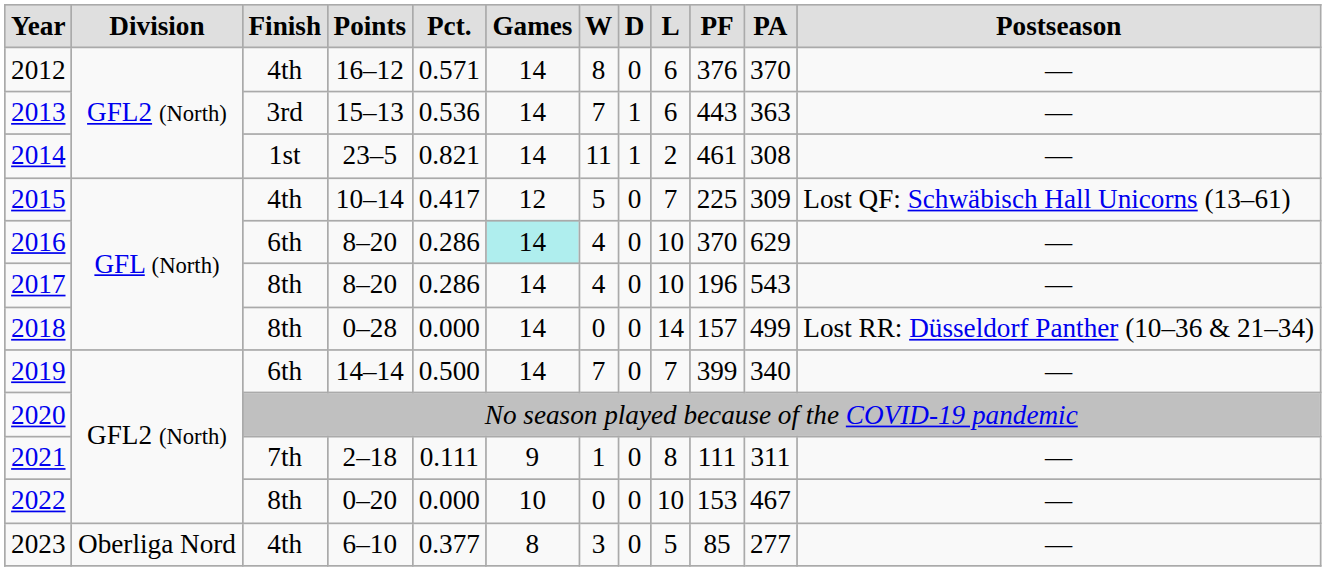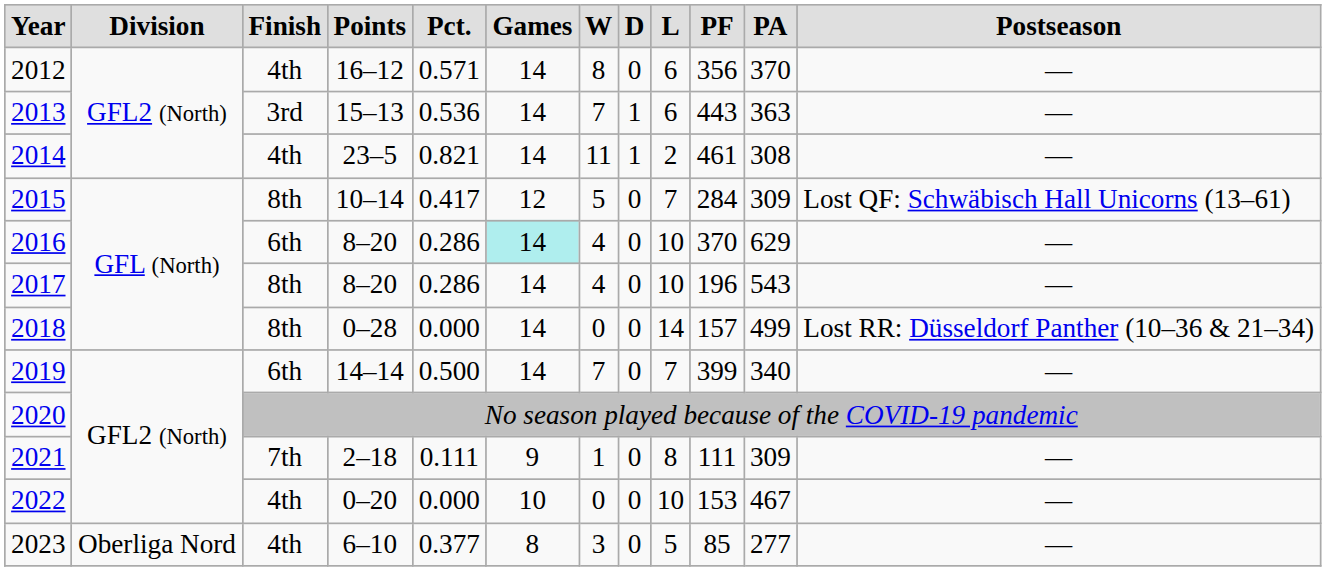2012 | column 10: 376 -> 356
2014 | column 3: 1st -> 4th
2015 | column 3: 4th -> 8th
2015 | column 10: 225 -> 284
2021 | column 11: 311 -> 309
2022 | column 3: 8th -> 4th
